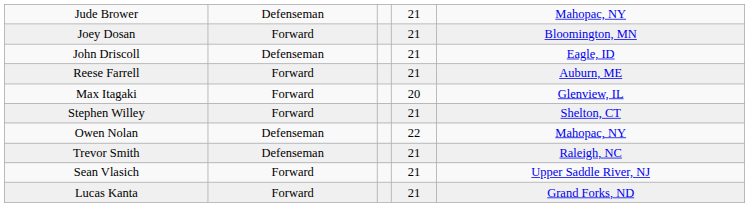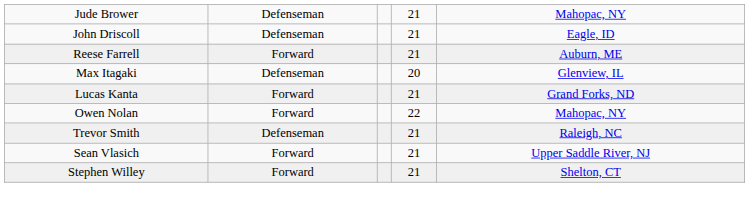- row: Joey Dosan | Forward | 21 | Bloomington, MN
Max Itagaki | column 2: Forward -> Defenseman
rows swapped: Lucas Kanta <-> Stephen Willey
Owen Nolan | column 2: Defenseman -> Forward
